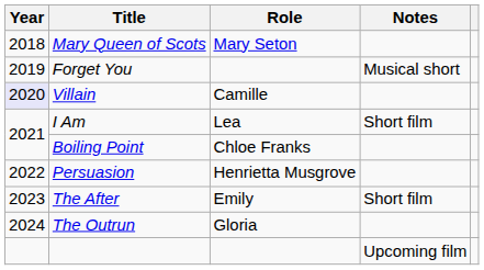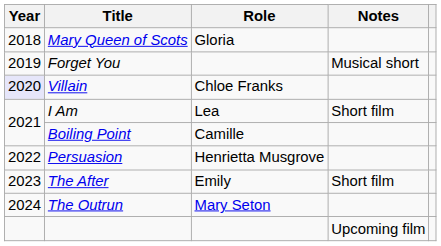Mary Queen of Scots | Role: Mary Seton -> Gloria
Villain | Role: Camille -> Chloe Franks
Boiling Point | Role: Chloe Franks -> Camille
The Outrun | Role: Gloria -> Mary Seton
